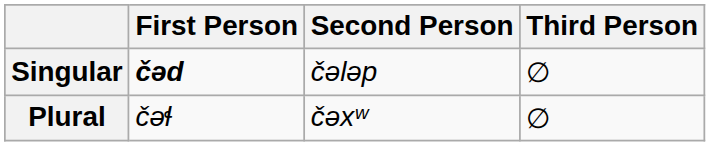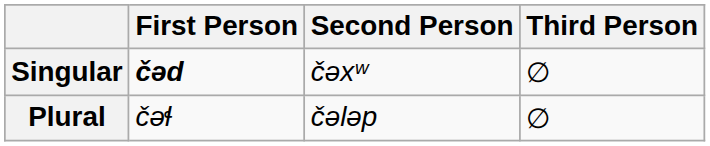Singular | Second Person: čələp -> čəxʷ
Plural | Second Person: čəxʷ -> čələp
